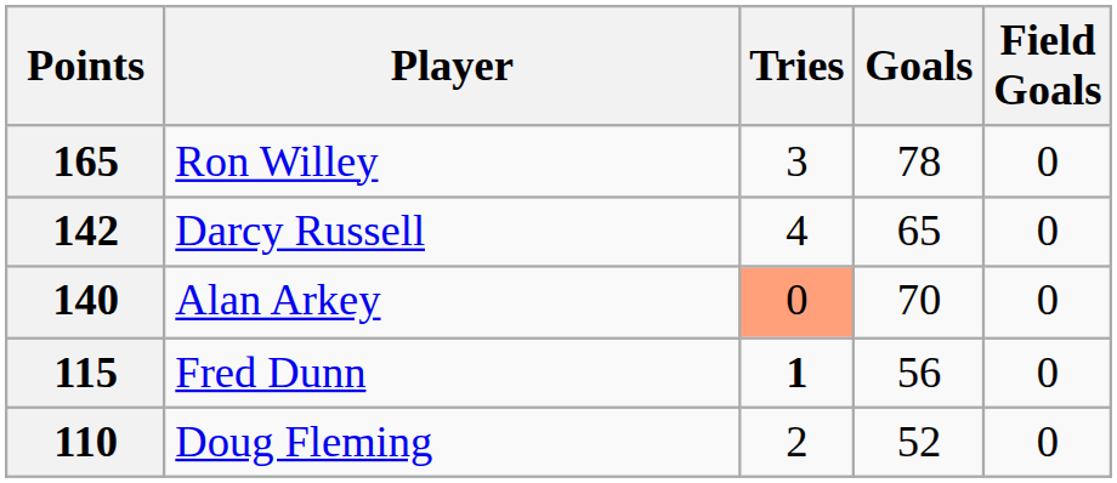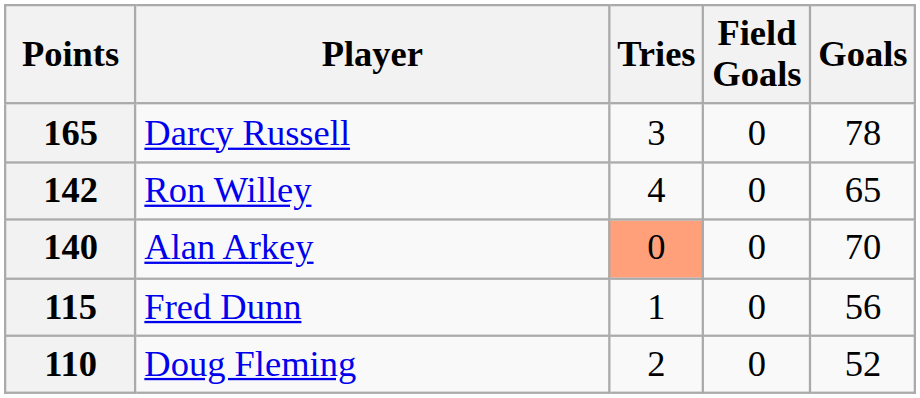columns swapped: Goals <-> Field Goals
165 | Player: Ron Willey -> Darcy Russell
142 | Player: Darcy Russell -> Ron Willey
115 | Tries: bold -> normal
